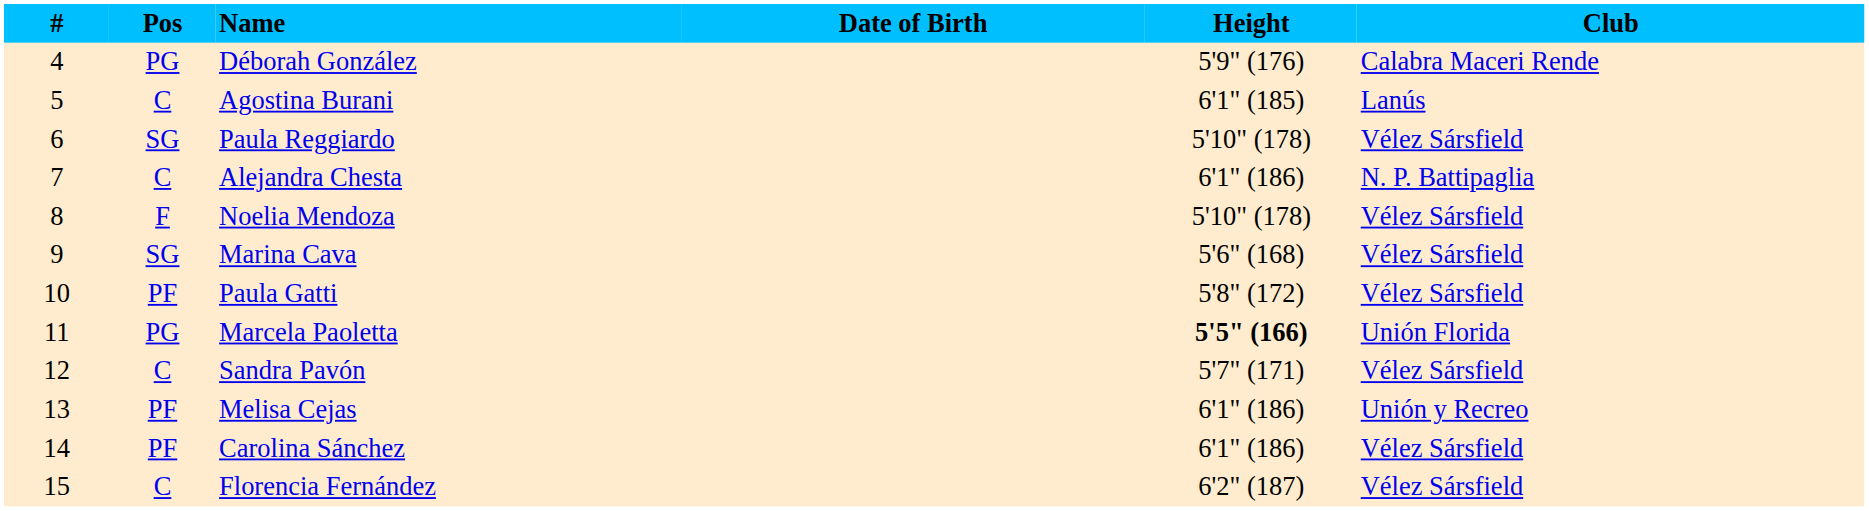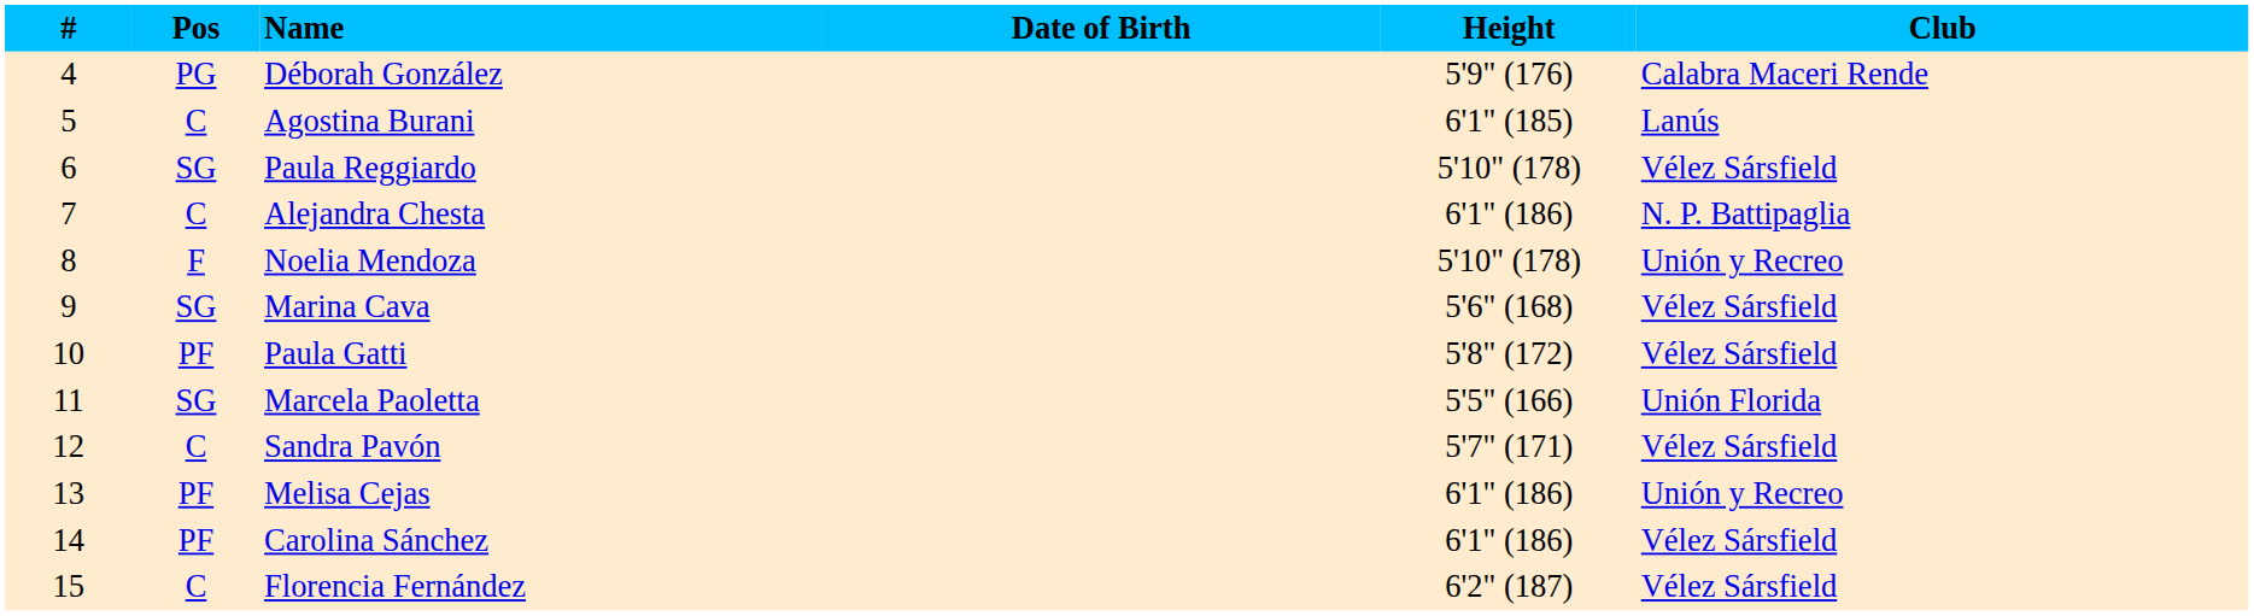Noelia Mendoza | Club: Vélez Sársfield -> Unión y Recreo
Marcela Paoletta | Pos: PG -> SG
Marcela Paoletta | Height: bold -> normal
